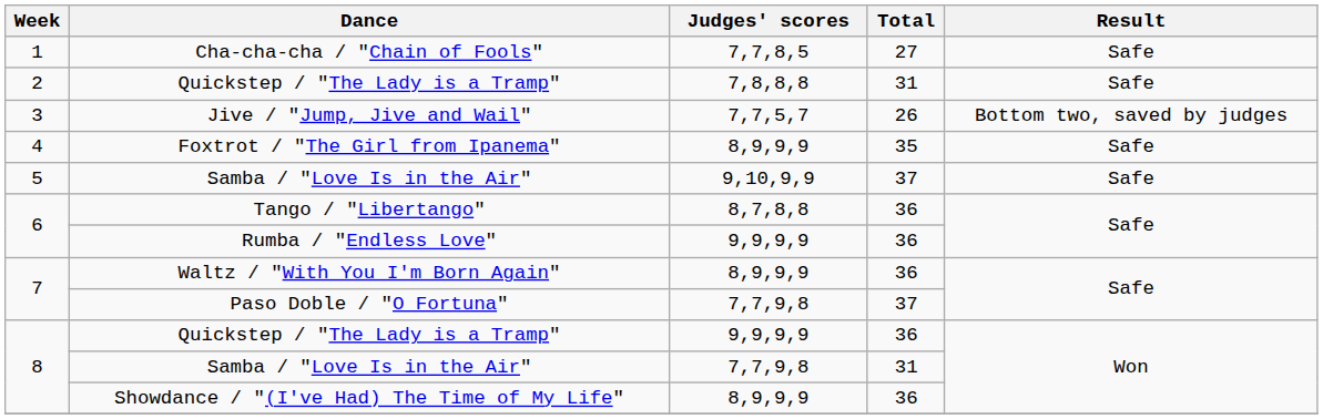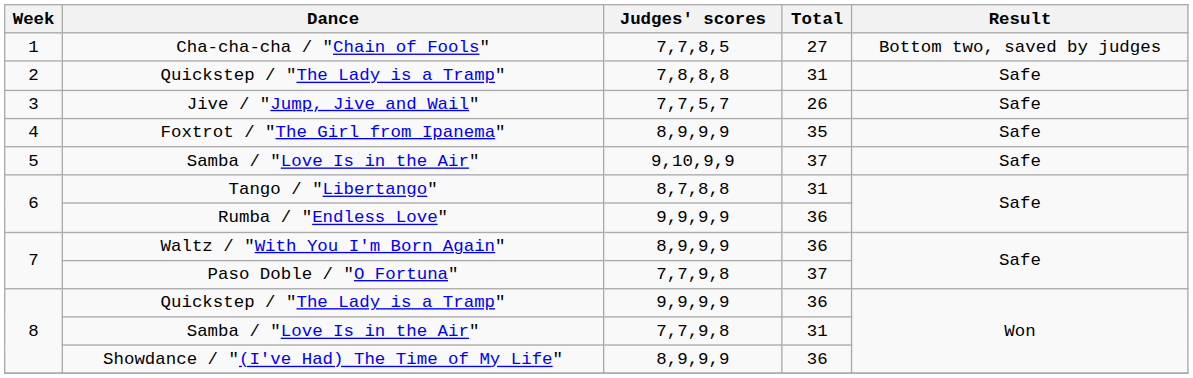Cha-cha-cha / "Chain of Fools" | Result: Safe -> Bottom two, saved by judges
Jive / "Jump, Jive and Wail" | Result: Bottom two, saved by judges -> Safe
Tango / "Libertango" | Total: 36 -> 31
